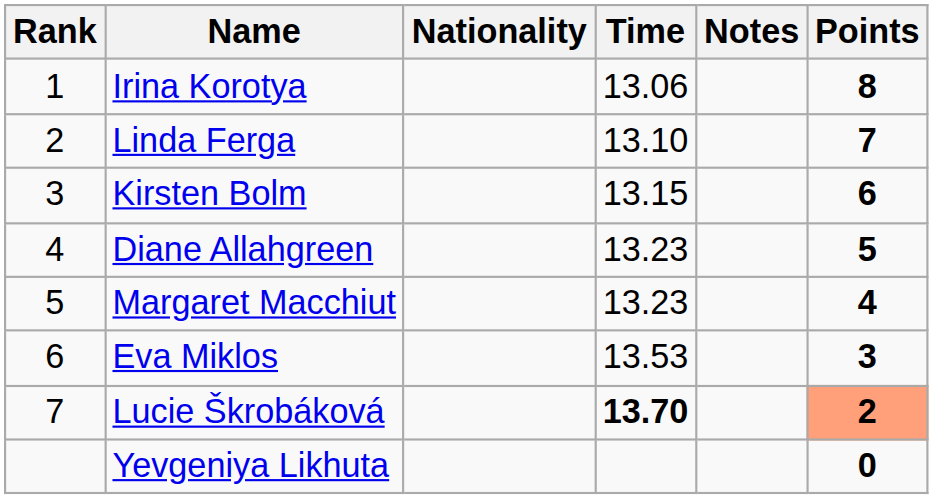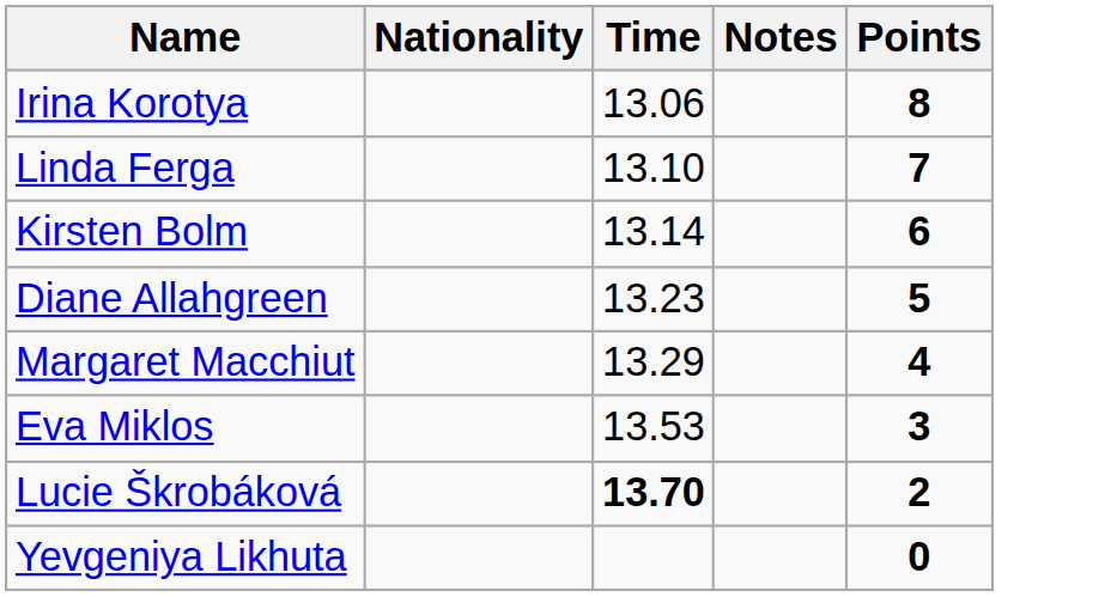- column: Rank | 1 | 2 | 3 | 4 | 5 | 6 | 7
Kirsten Bolm | Time: 13.15 -> 13.14
Margaret Macchiut | Time: 13.23 -> 13.29
Lucie Škrobáková | Points: lightsalmon background -> no background
